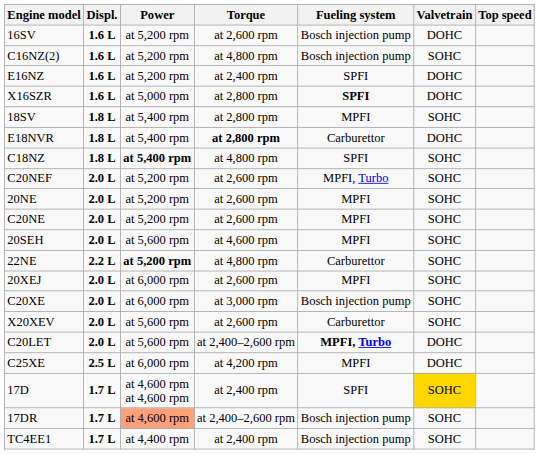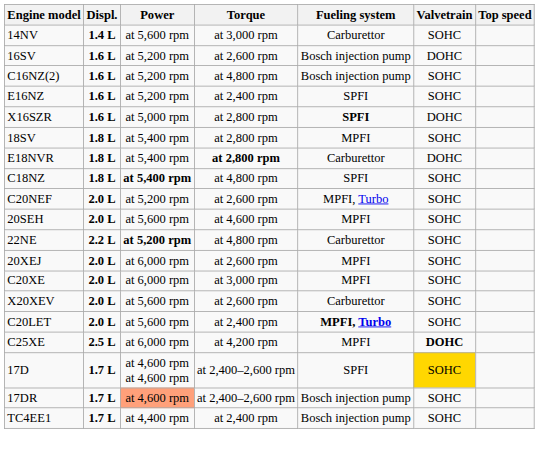+ row: 14NV | 1.4 L | at 5,600 rpm | at 3,000 rpm | Carburettor | SOHC
E16NZ | Valvetrain: DOHC -> SOHC
- row: 20NE | 2.0 L | at 5,200 rpm | at 2,600 rpm | MPFI | SOHC
- row: C20NE | 2.0 L | at 5,200 rpm | at 2,600 rpm | MPFI | SOHC
C20XE | Fueling system: Bosch injection pump -> MPFI
C20LET | Torque: at 2,400–2,600 rpm -> at 2,400 rpm
C20LET | Valvetrain: DOHC -> SOHC
C25XE | Valvetrain: normal -> bold
17D | Torque: at 2,400 rpm -> at 2,400–2,600 rpm
